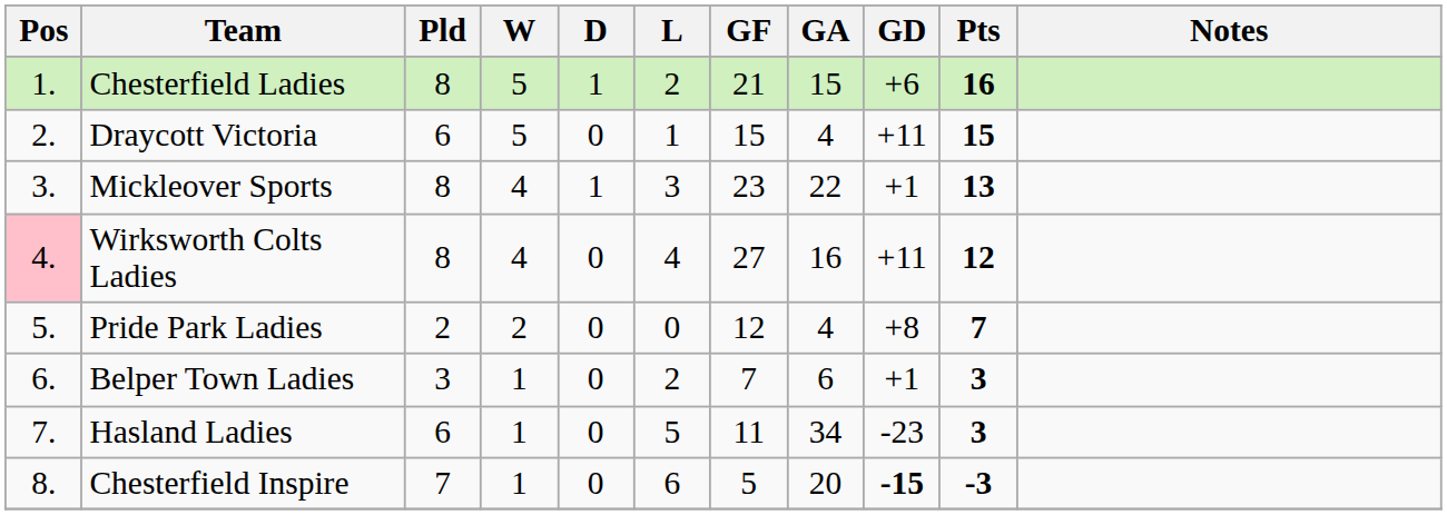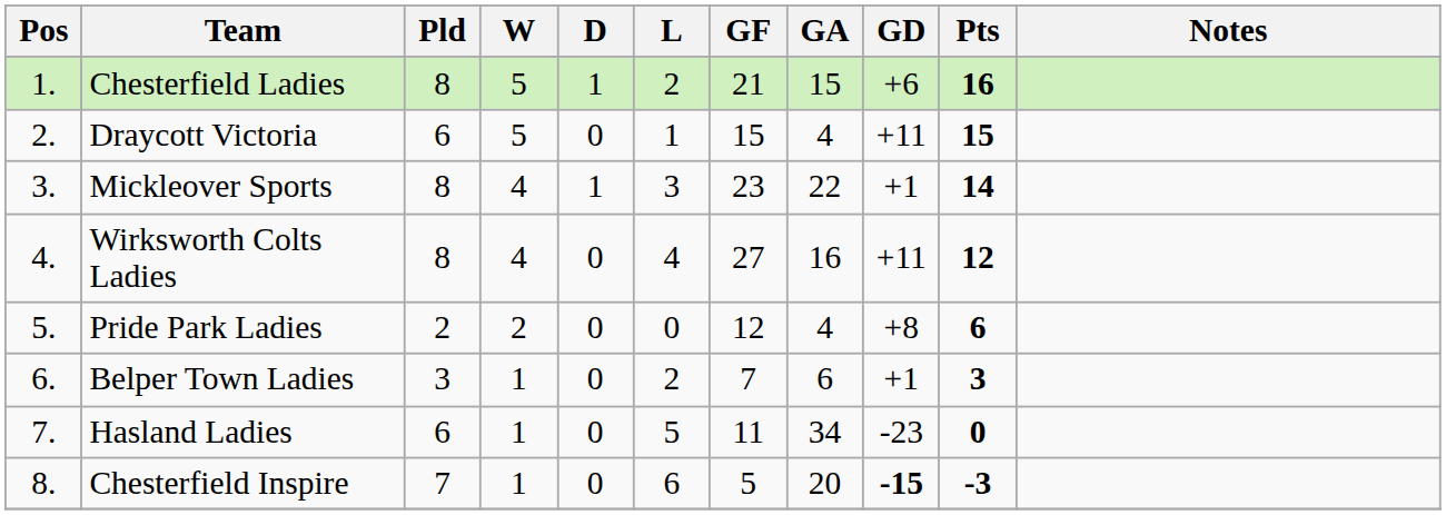Mickleover Sports | Pts: 13 -> 14
Wirksworth Colts Ladies | Pos: pink background -> no background
Pride Park Ladies | Pts: 7 -> 6
Hasland Ladies | Pts: 3 -> 0
